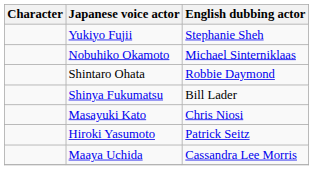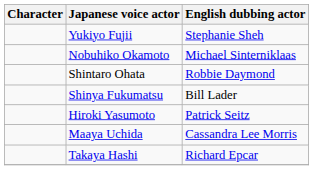- row: Masayuki Kato | Chris Niosi
+ row: Takaya Hashi | Richard Epcar
